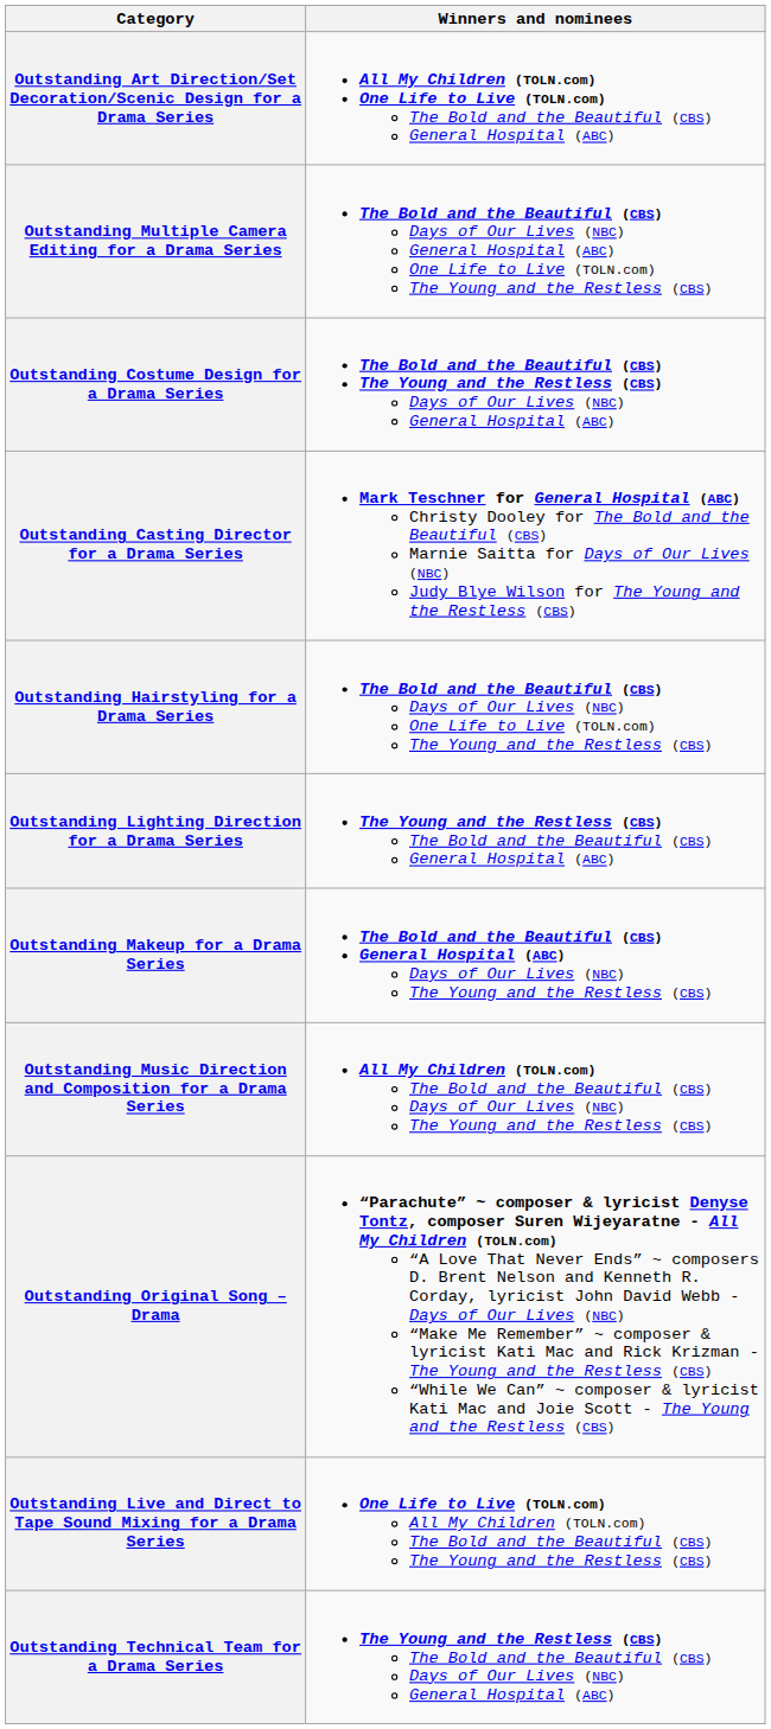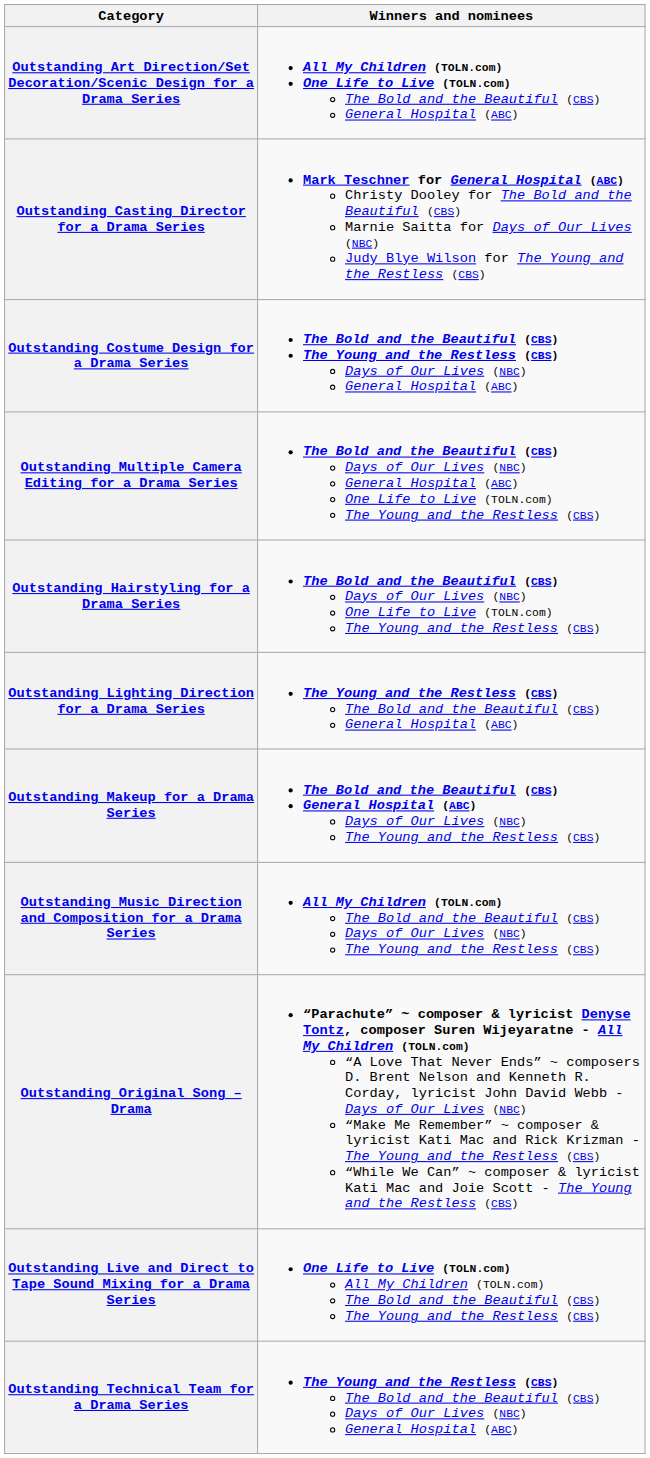rows swapped: Outstanding Casting Director for a Drama Series <-> Outstanding Multiple Camera Editing for a Drama Series
